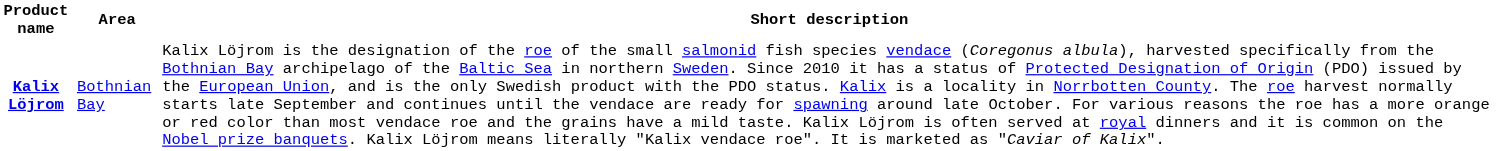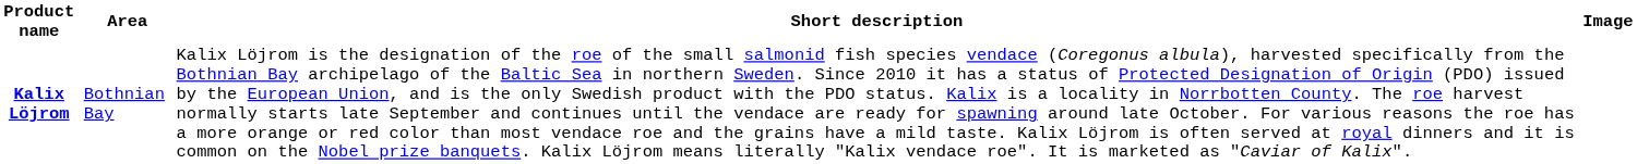+ column: Image
